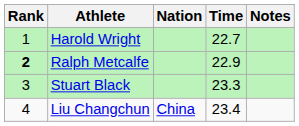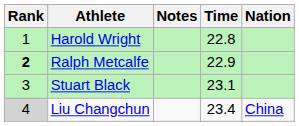columns swapped: Nation <-> Notes
Harold Wright | Time: 22.7 -> 22.8
Stuart Black | Time: 23.3 -> 23.1
Liu Changchun | Rank: no background -> lightgrey background
